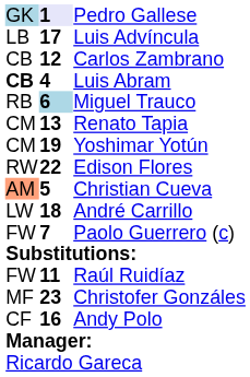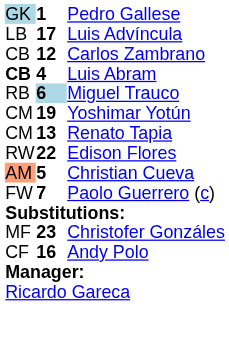Pedro Gallese | column 2: lavender background -> no background
rows swapped: Renato Tapia <-> Yoshimar Yotún
- row: LW | 18 | André Carrillo
- row: FW | 11 | Raúl Ruidíaz
